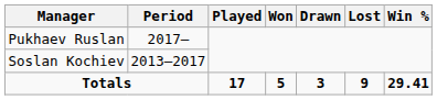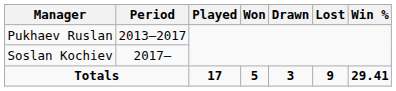Pukhaev Ruslan | Period: 2017– -> 2013–2017
Soslan Kochiev | Period: 2013–2017 -> 2017–
